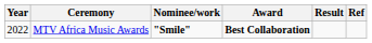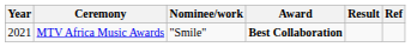MTV Africa Music Awards | Year: 2022 -> 2021
MTV Africa Music Awards | Nominee/work: bold -> normal
